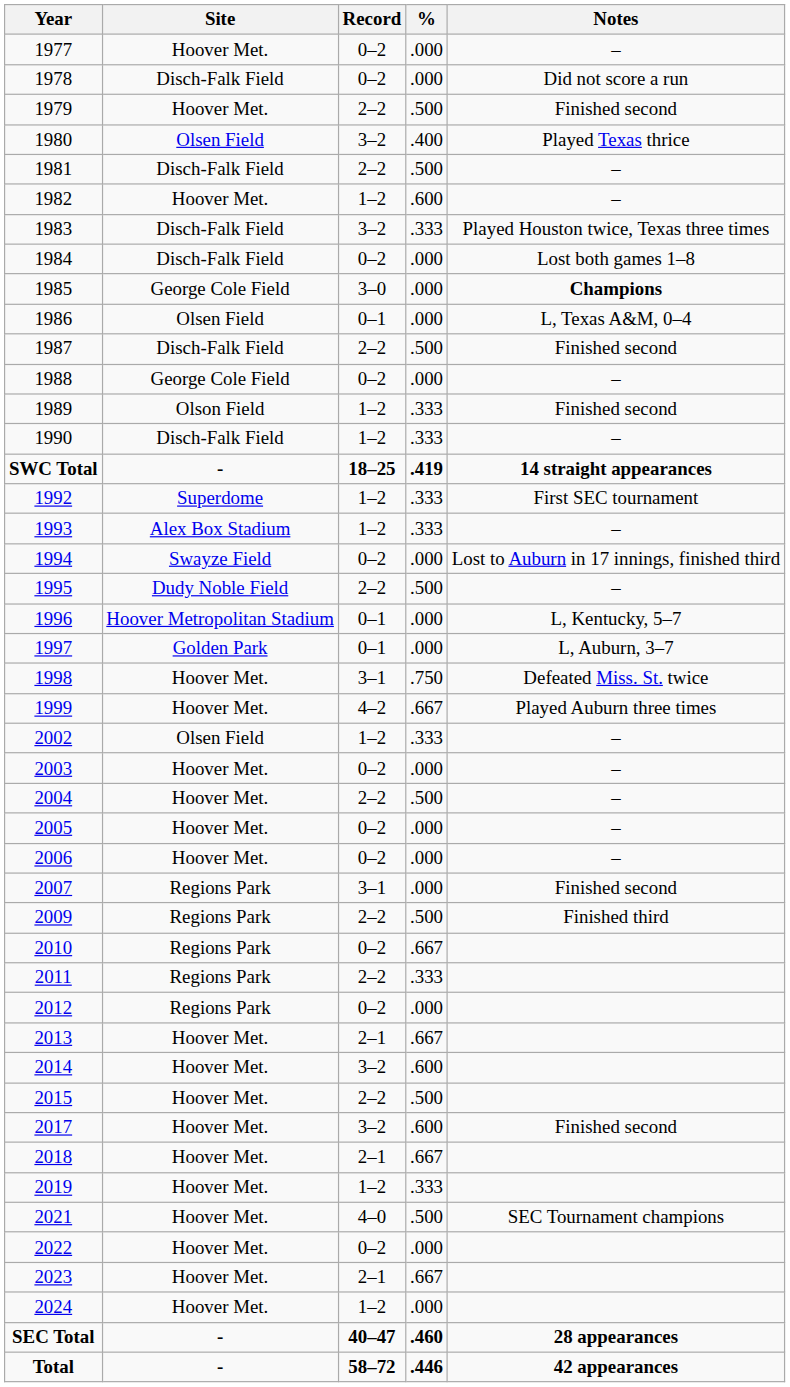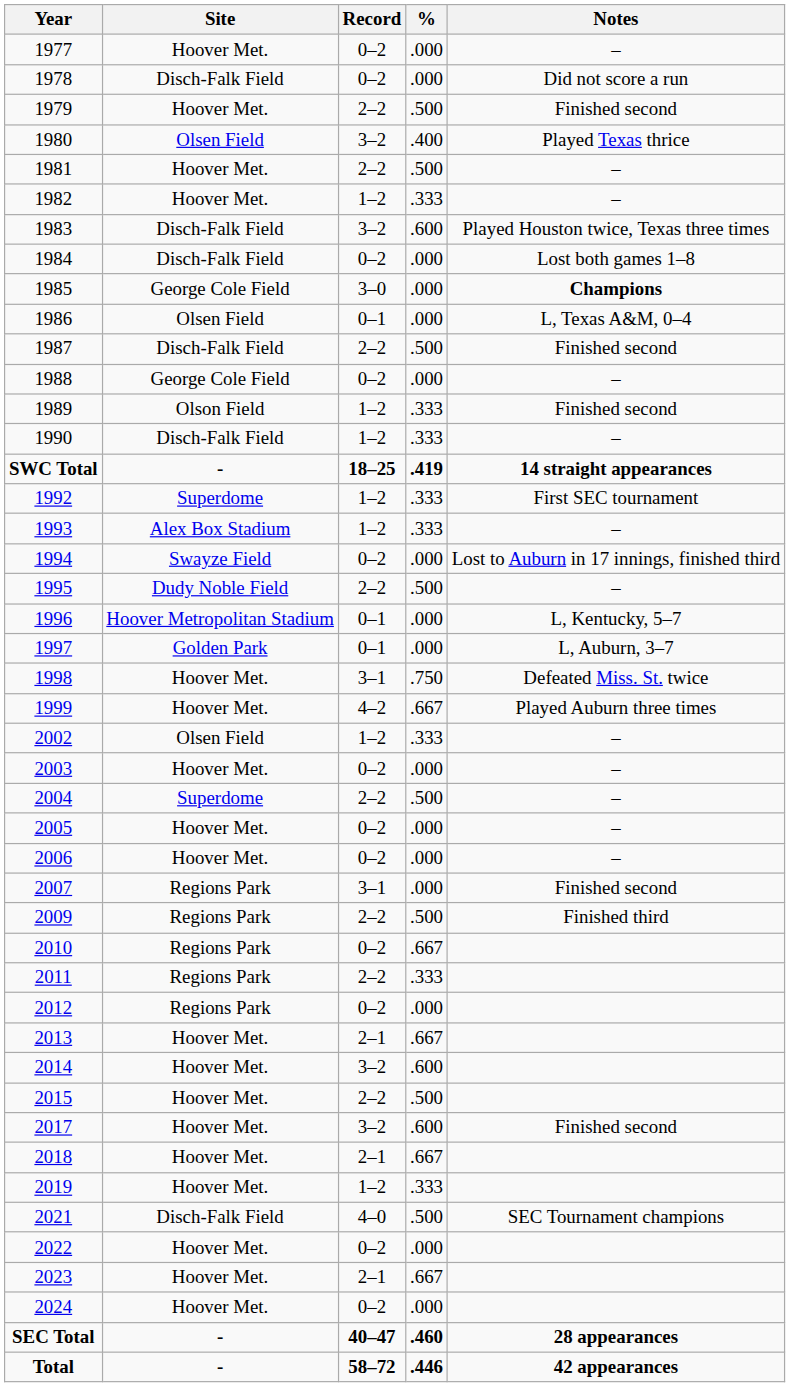1981 | Site: Disch-Falk Field -> Hoover Met.
1982 | %: .600 -> .333
1983 | %: .333 -> .600
2004 | Site: Hoover Met. -> Superdome
2021 | Site: Hoover Met. -> Disch-Falk Field
2024 | Record: 1–2 -> 0–2
